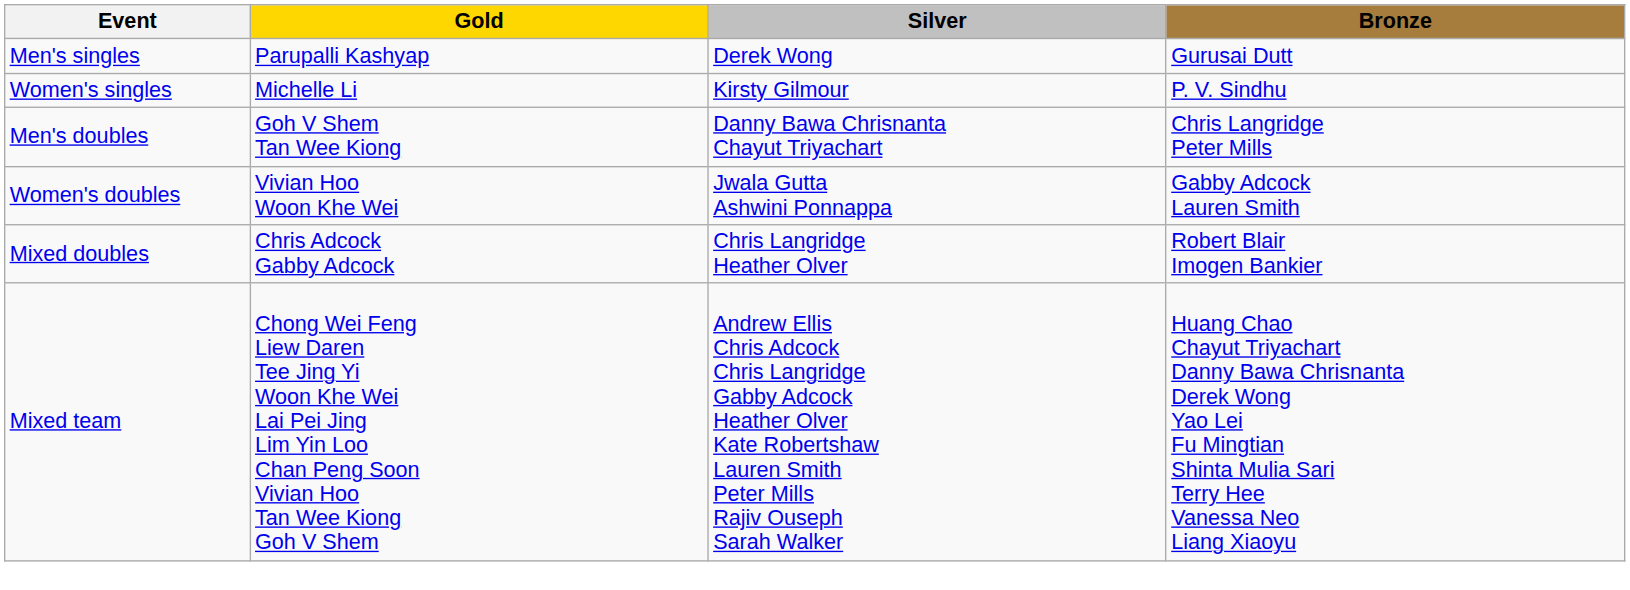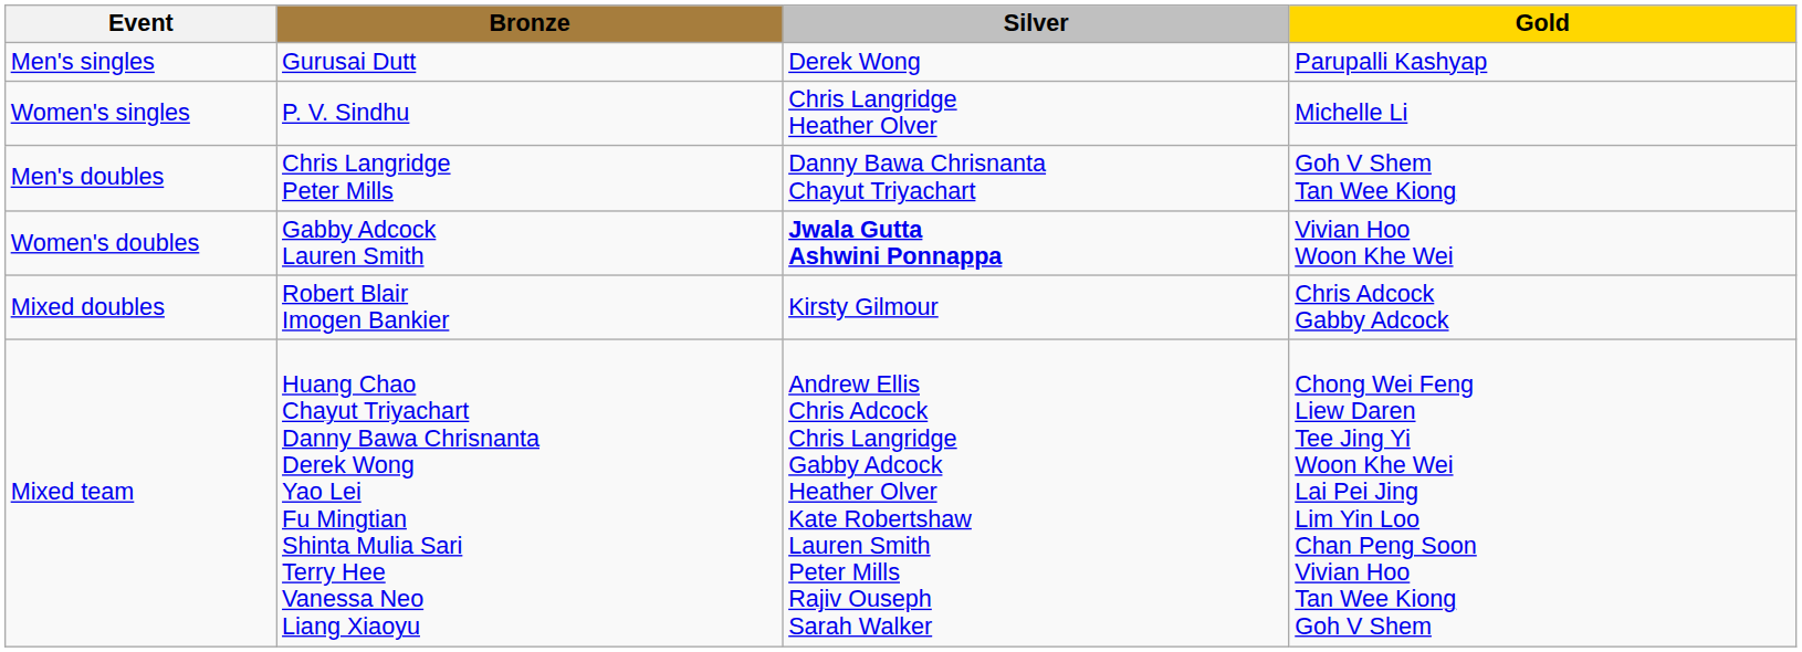columns swapped: Gold <-> Bronze
Women's singles | Silver: Kirsty Gilmour -> Chris Langridge Heather Olver
Women's doubles | Silver: normal -> bold
Mixed doubles | Silver: Chris Langridge Heather Olver -> Kirsty Gilmour
